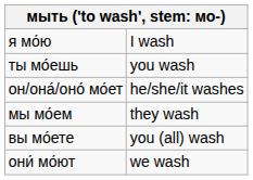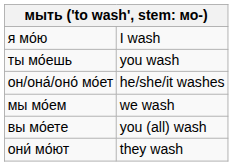мы мо́ем | column 2: they wash -> we wash
они́ мо́ют | column 2: we wash -> they wash
